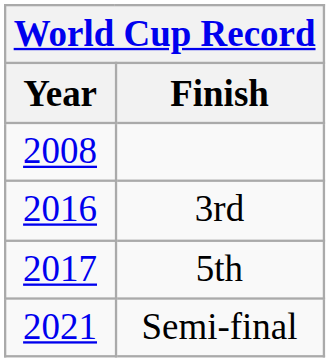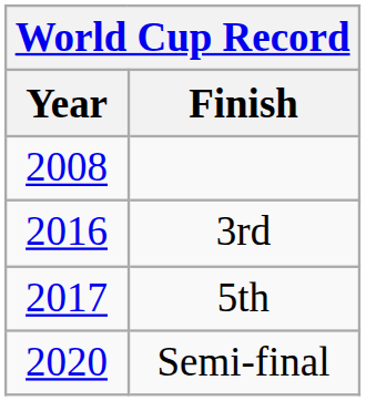Semi-final | Year: 2021 -> 2020
